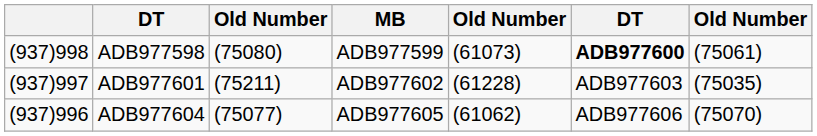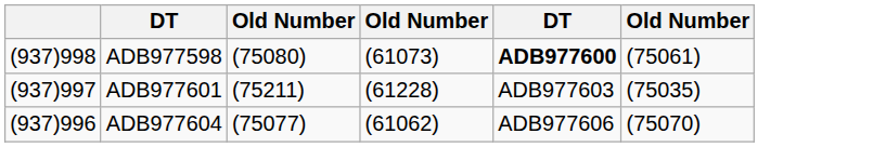- column: MB | ADB977599 | ADB977602 | ADB977605
